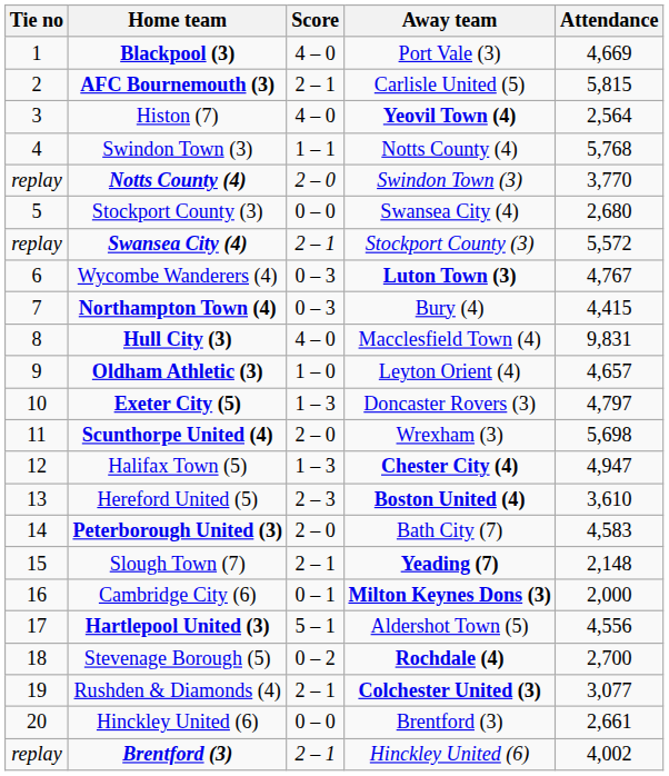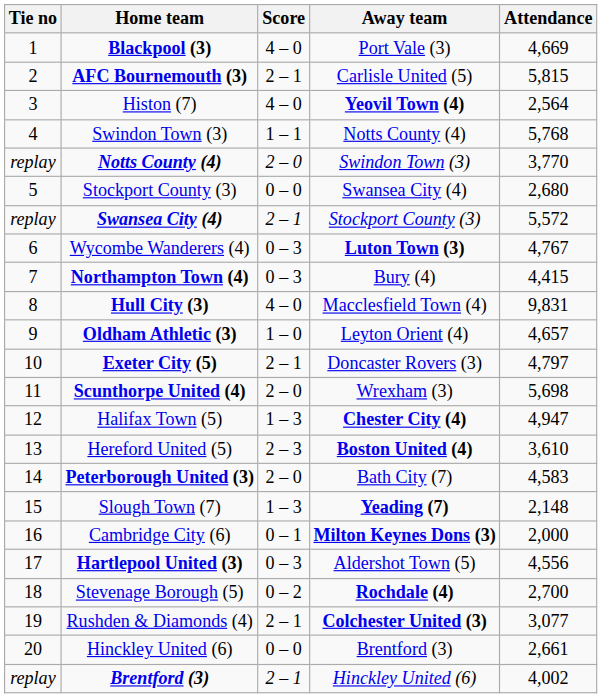Exeter City (5) | Score: 1 – 3 -> 2 – 1
Slough Town (7) | Score: 2 – 1 -> 1 – 3
Hartlepool United (3) | Score: 5 – 1 -> 0 – 3
